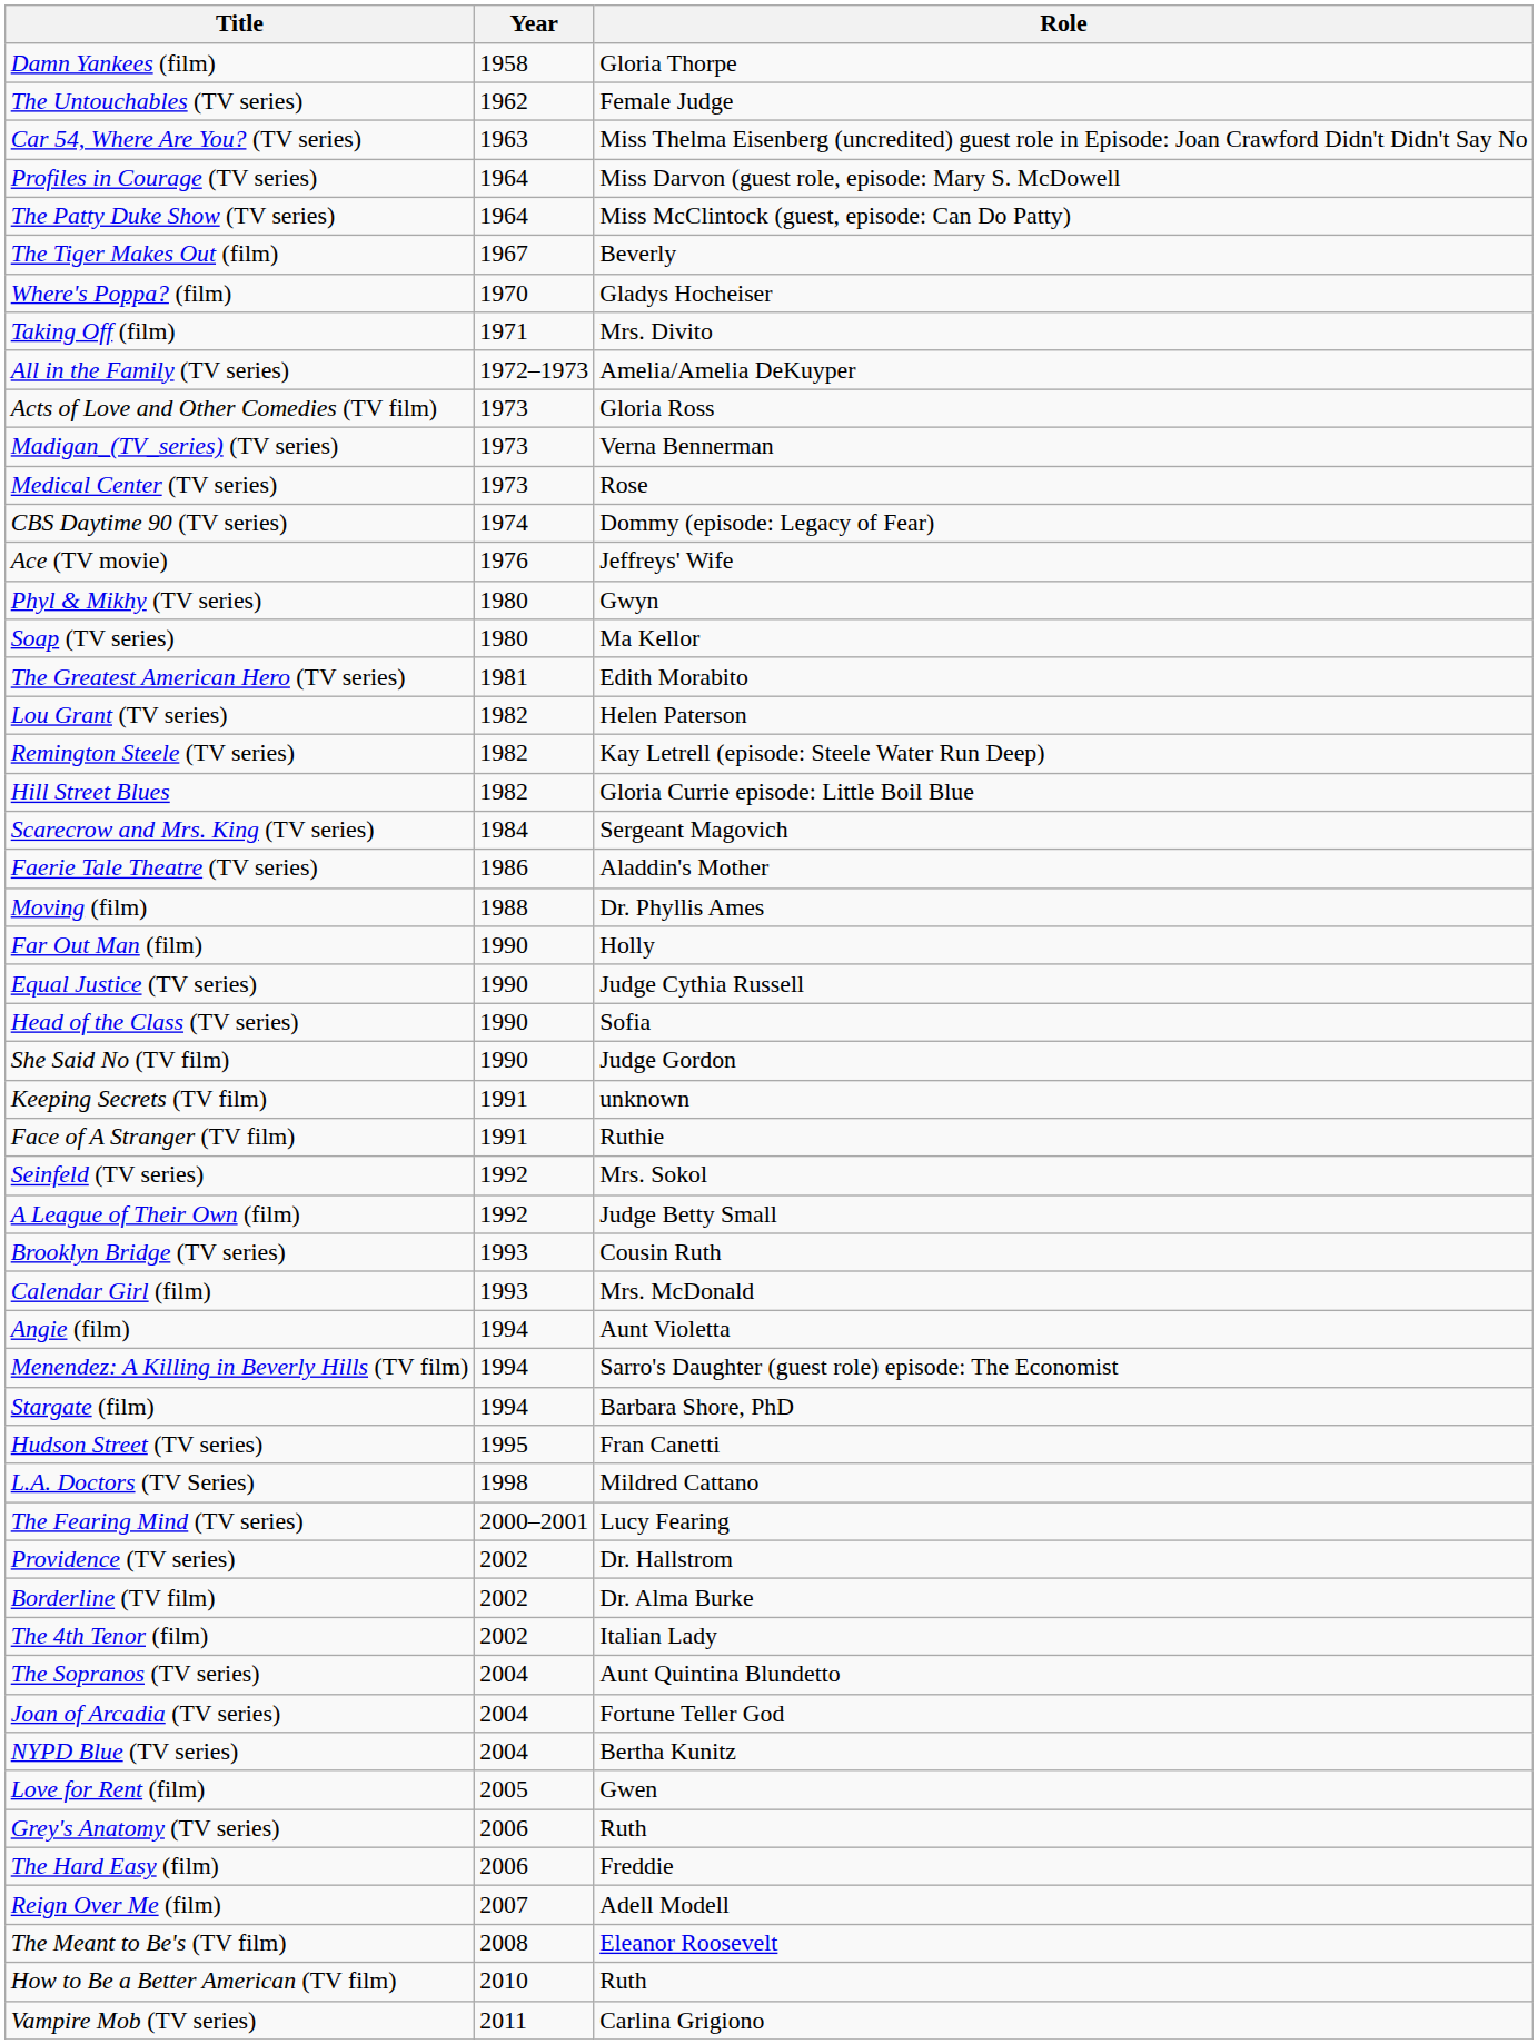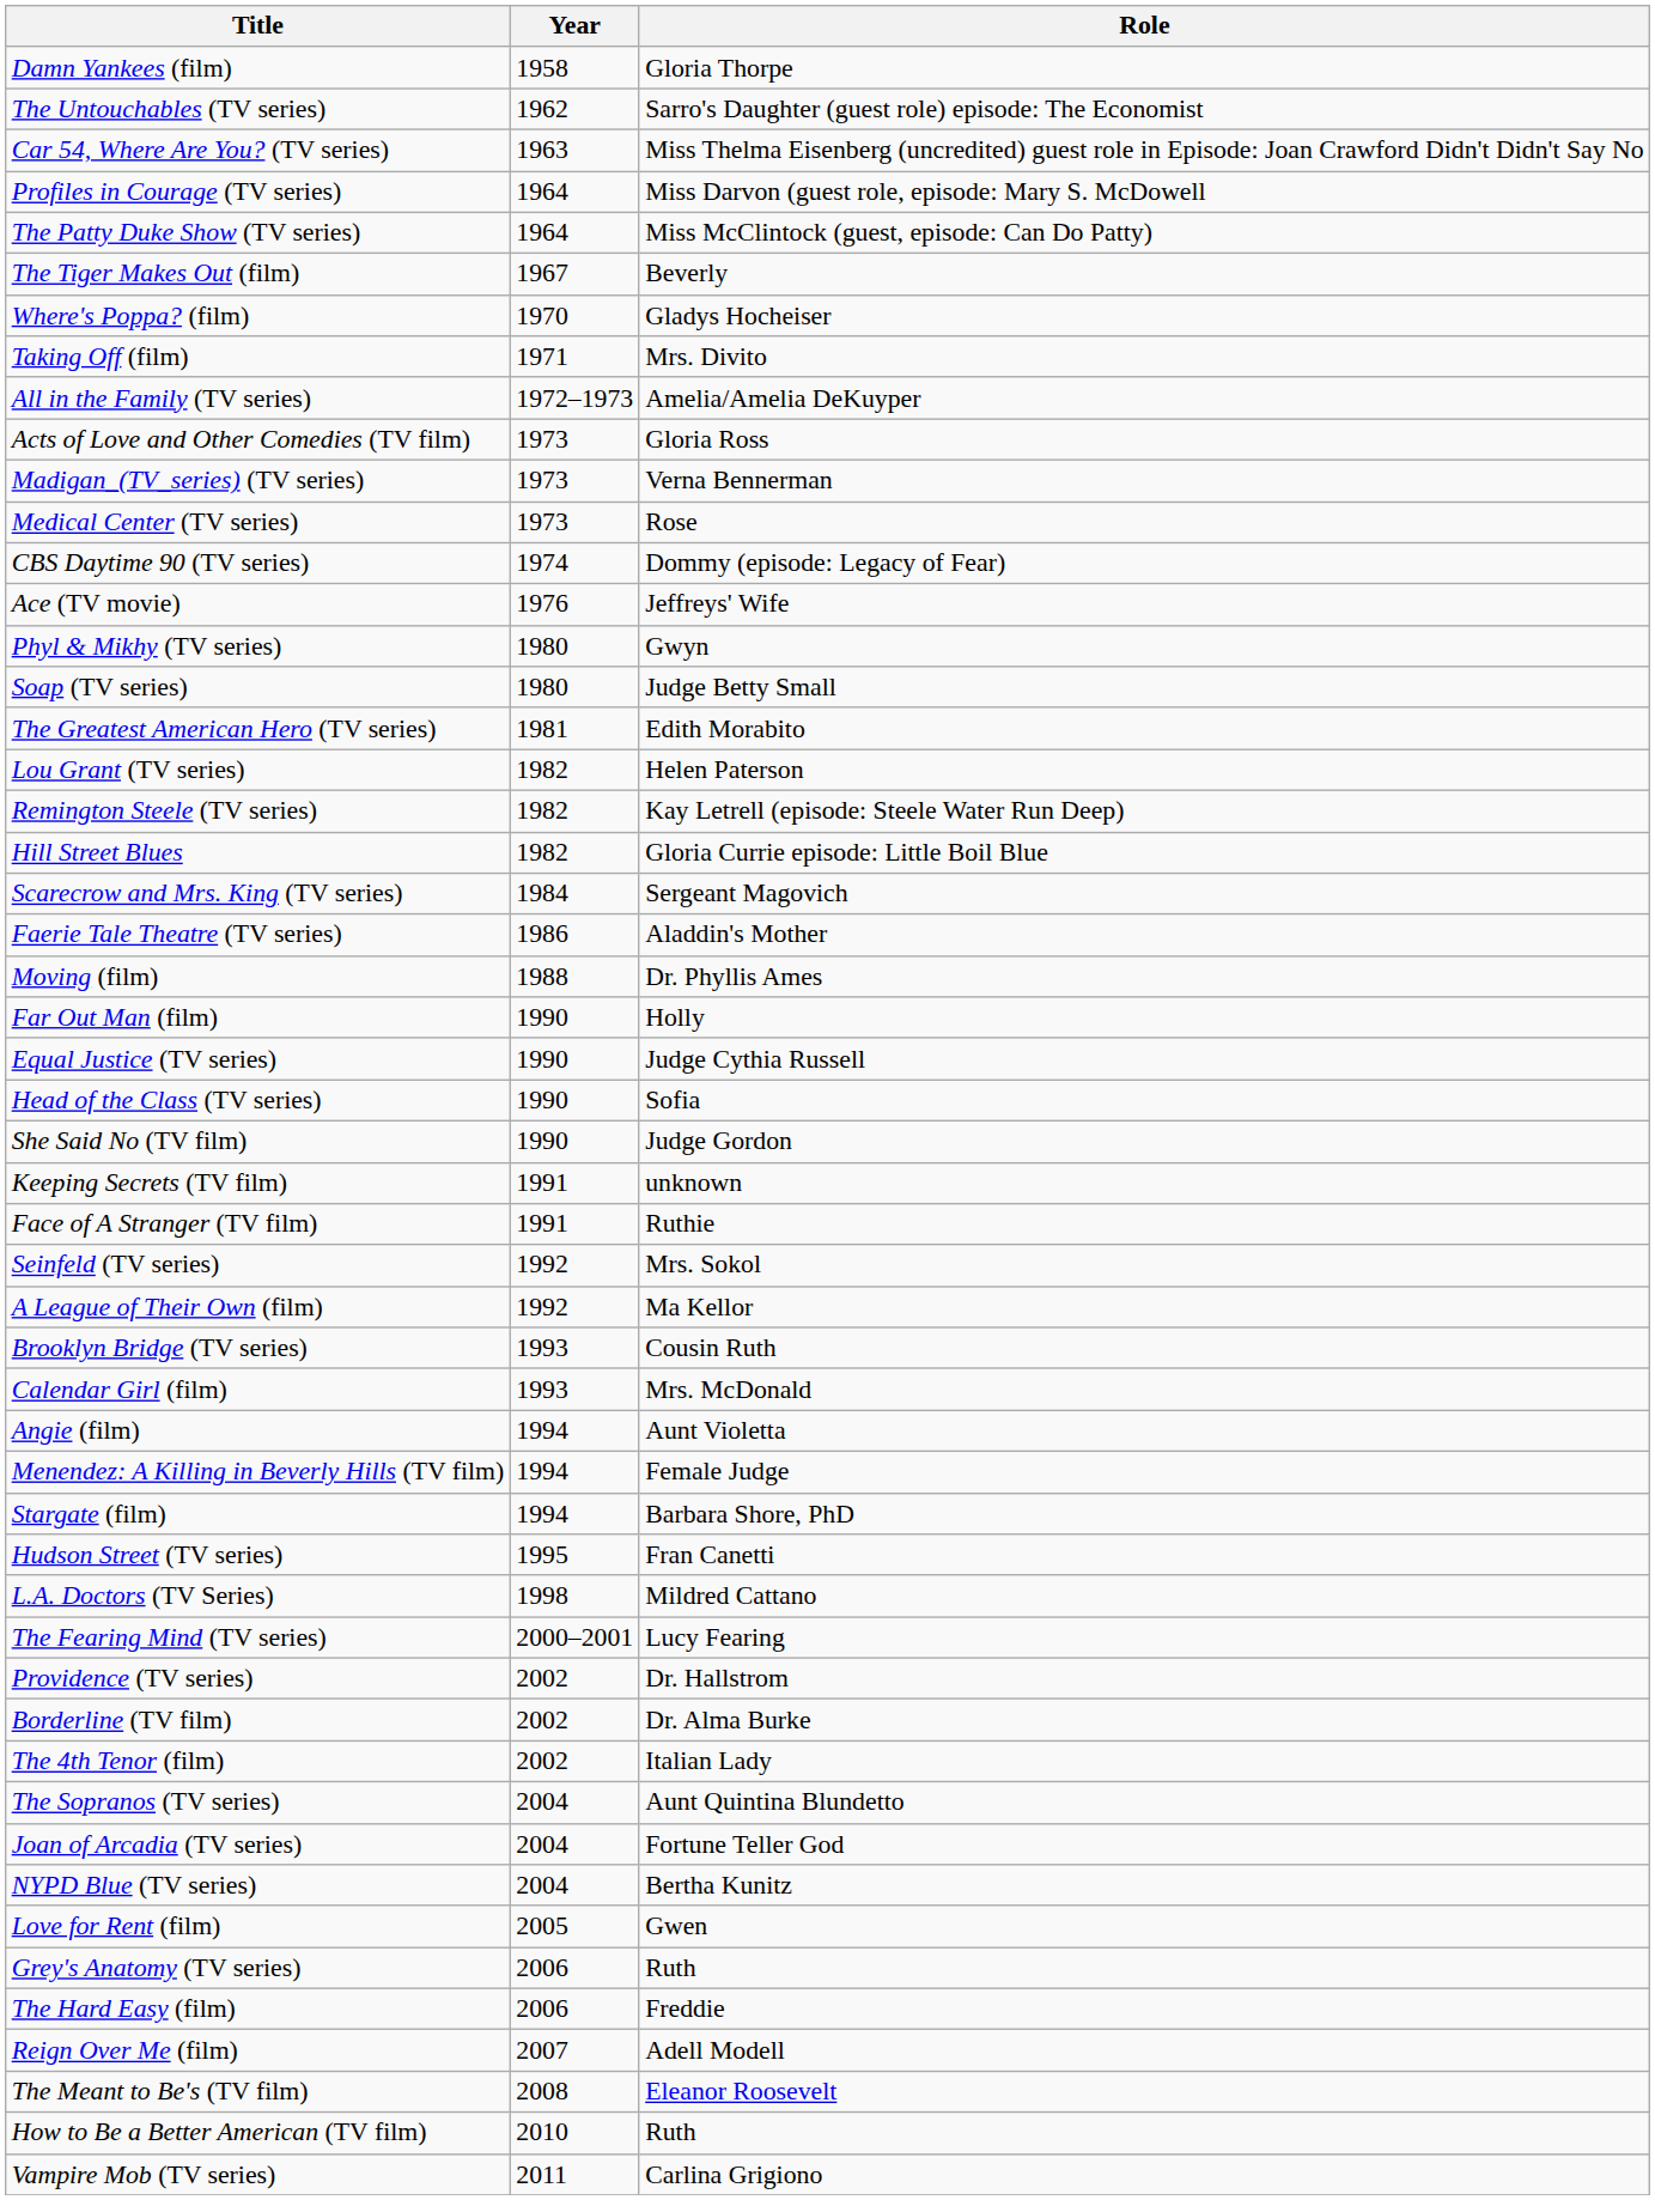The Untouchables (TV series) | Role: Female Judge -> Sarro's Daughter (guest role) episode: The Economist
Soap (TV series) | Role: Ma Kellor -> Judge Betty Small
A League of Their Own (film) | Role: Judge Betty Small -> Ma Kellor
Menendez: A Killing in Beverly Hills (TV film) | Role: Sarro's Daughter (guest role) episode: The Economist -> Female Judge
